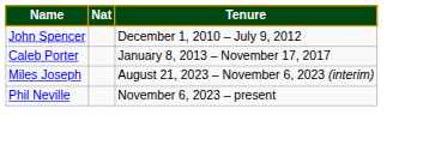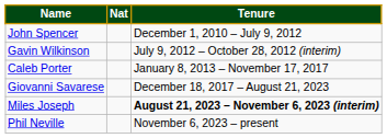+ row: Gavin Wilkinson | July 9, 2012 – October 28, 2012 (interim)
+ row: Giovanni Savarese | December 18, 2017 – August 21, 2023
Miles Joseph | Tenure: normal -> bold
